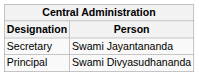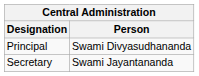rows swapped: Secretary <-> Principal
